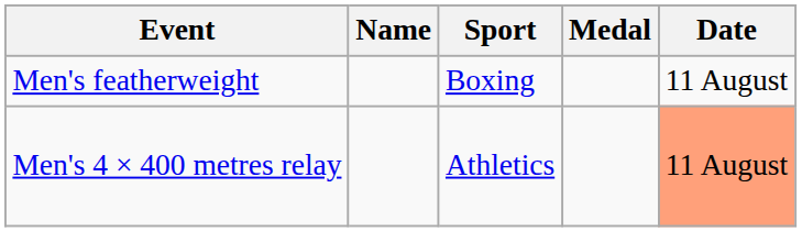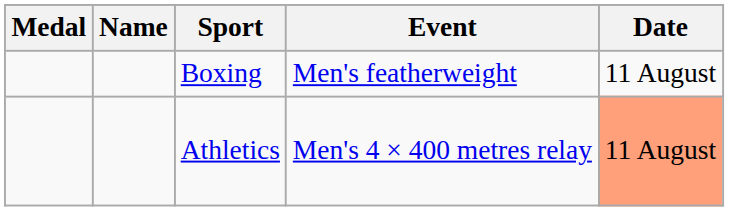columns swapped: Medal <-> Event
